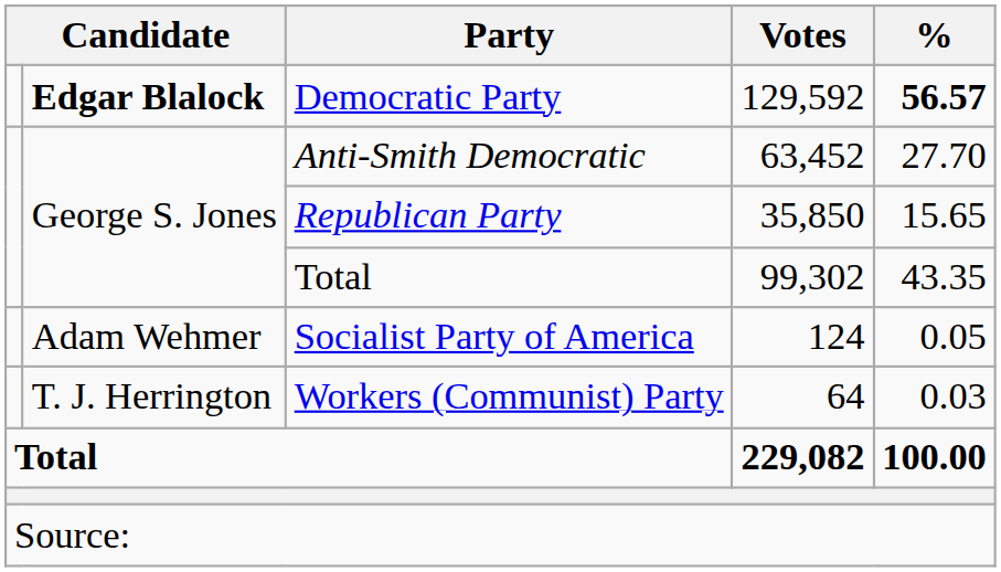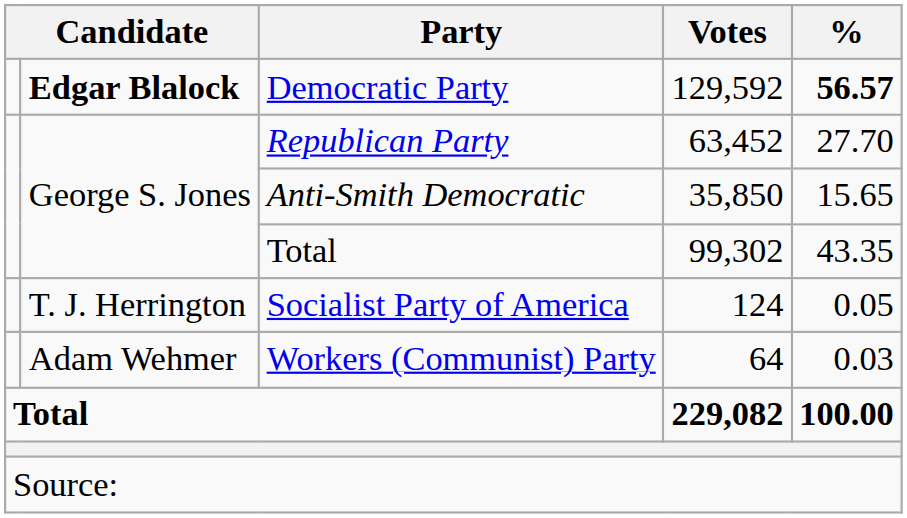63,452 | Party: Anti-Smith Democratic -> Republican Party
35,850 | Party: Republican Party -> Anti-Smith Democratic
124 | column 2: Adam Wehmer -> T. J. Herrington
64 | column 2: T. J. Herrington -> Adam Wehmer
